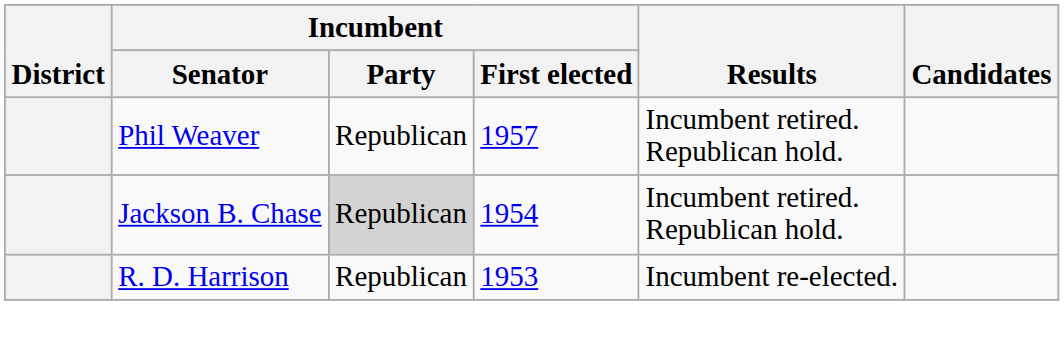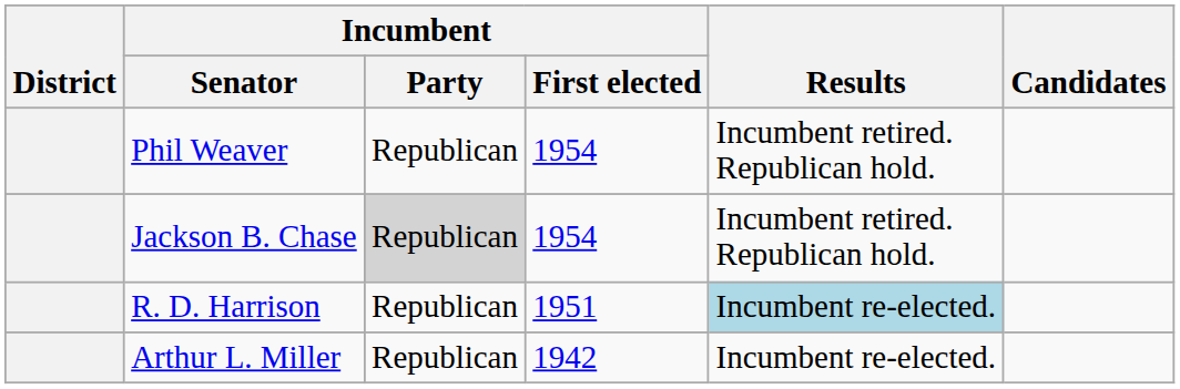Phil Weaver | Incumbent / First elected: 1957 -> 1954
R. D. Harrison | Incumbent / First elected: 1953 -> 1951
R. D. Harrison | Results: no background -> lightblue background
+ row: Arthur L. Miller | Republican | 1942 | Incumbent re-elected.
